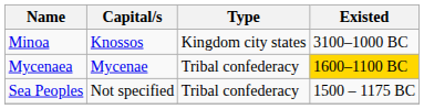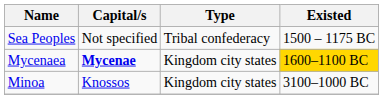rows swapped: Minoa <-> Sea Peoples
Mycenaea | Capital/s: normal -> bold
Mycenaea | Type: Tribal confederacy -> Kingdom city states
